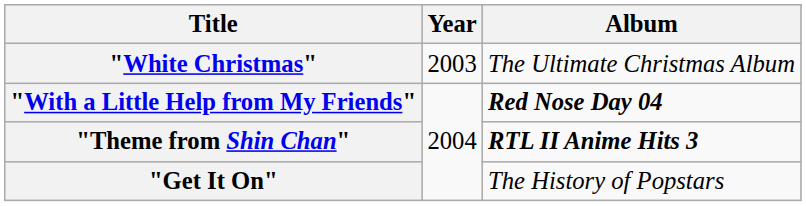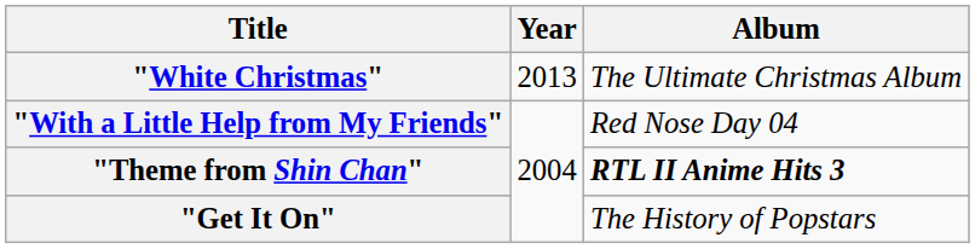"White Christmas" | Year: 2003 -> 2013
"With a Little Help from My Friends" | Album: bold -> normal
